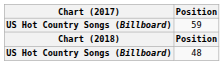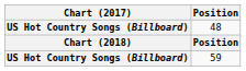rows swapped: 59 <-> 48
